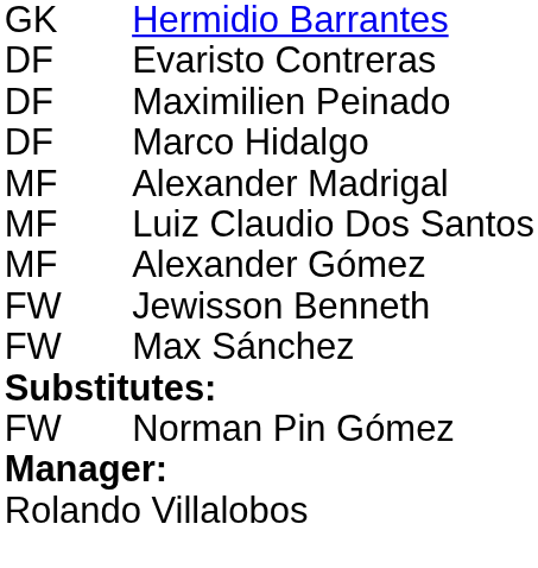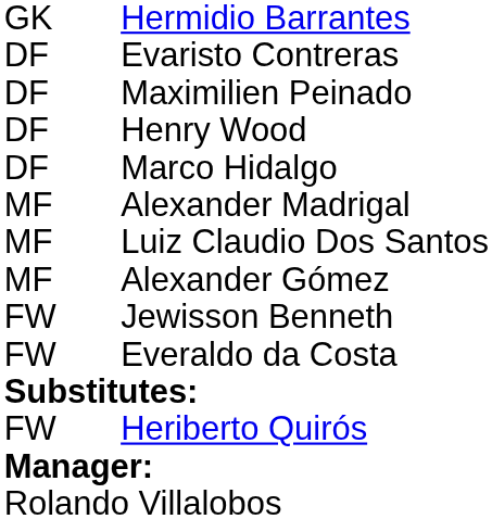+ row: DF | Henry Wood
- row: FW | Max Sánchez
+ row: FW | Everaldo da Costa
+ row: FW | Heriberto Quirós
- row: FW | Norman Pin Gómez
